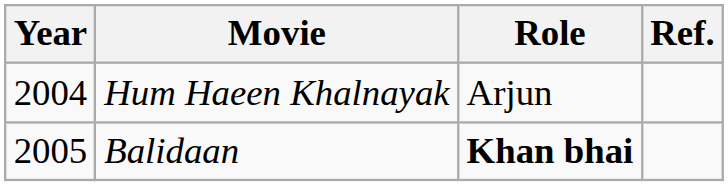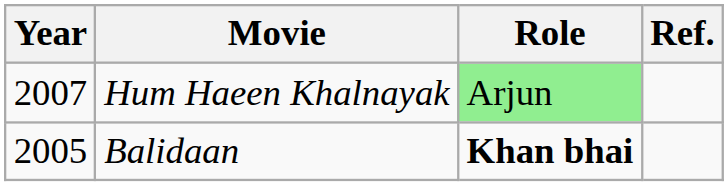Hum Haeen Khalnayak | Year: 2004 -> 2007
Hum Haeen Khalnayak | Role: no background -> lightgreen background
